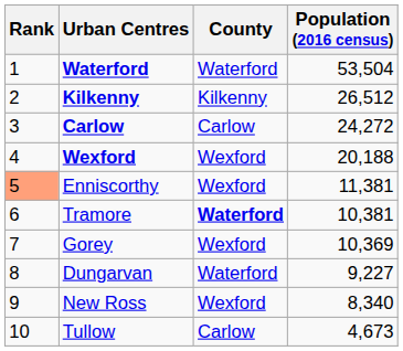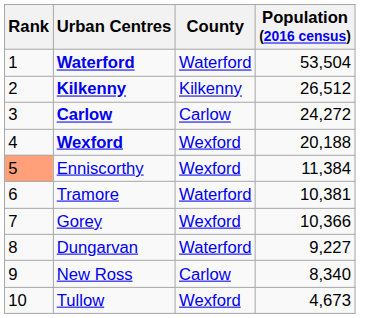Enniscorthy | Population (2016 census): 11,381 -> 11,384
Tramore | County: bold -> normal
Gorey | Population (2016 census): 10,369 -> 10,366
New Ross | County: Wexford -> Carlow
Tullow | County: Carlow -> Wexford
